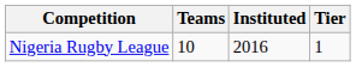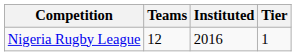Nigeria Rugby League | Teams: 10 -> 12
